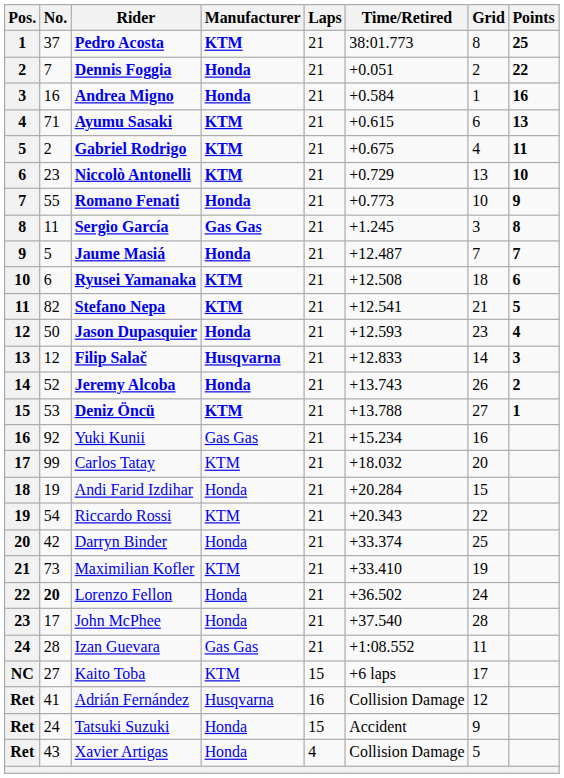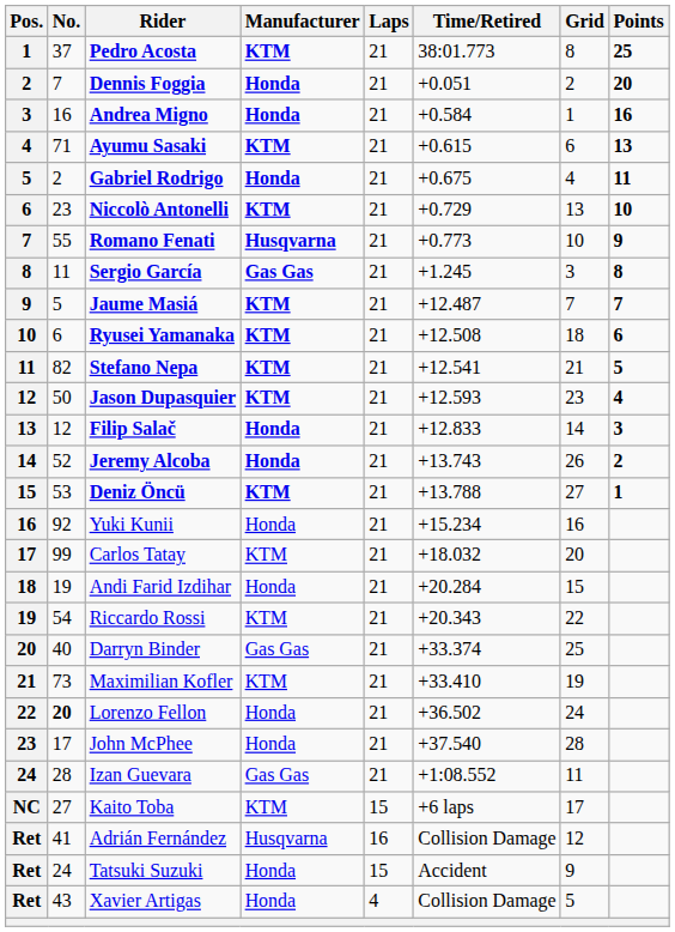Dennis Foggia | Points: 22 -> 20
Gabriel Rodrigo | Manufacturer: KTM -> Honda
Romano Fenati | Manufacturer: Honda -> Husqvarna
Jaume Masiá | Manufacturer: Honda -> KTM
Jason Dupasquier | Manufacturer: Honda -> KTM
Filip Salač | Manufacturer: Husqvarna -> Honda
Yuki Kunii | Manufacturer: Gas Gas -> Honda
Darryn Binder | No.: 42 -> 40
Darryn Binder | Manufacturer: Honda -> Gas Gas
